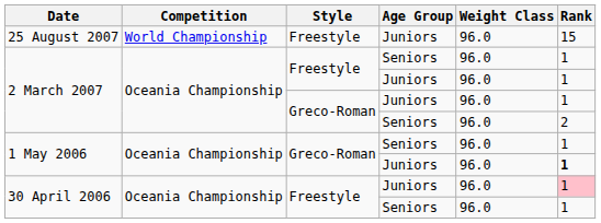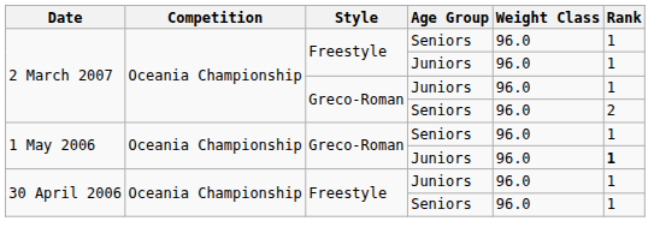- row: 25 August 2007 | World Championship | Freestyle | Juniors | 96.0 | 15
30 April 2006 / Juniors | Rank: pink background -> no background
